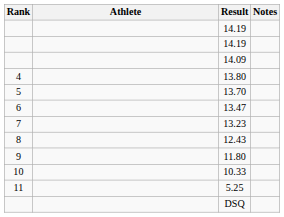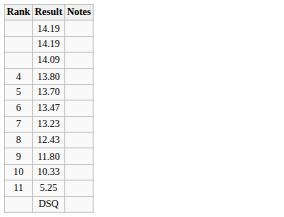- column: Athlete
